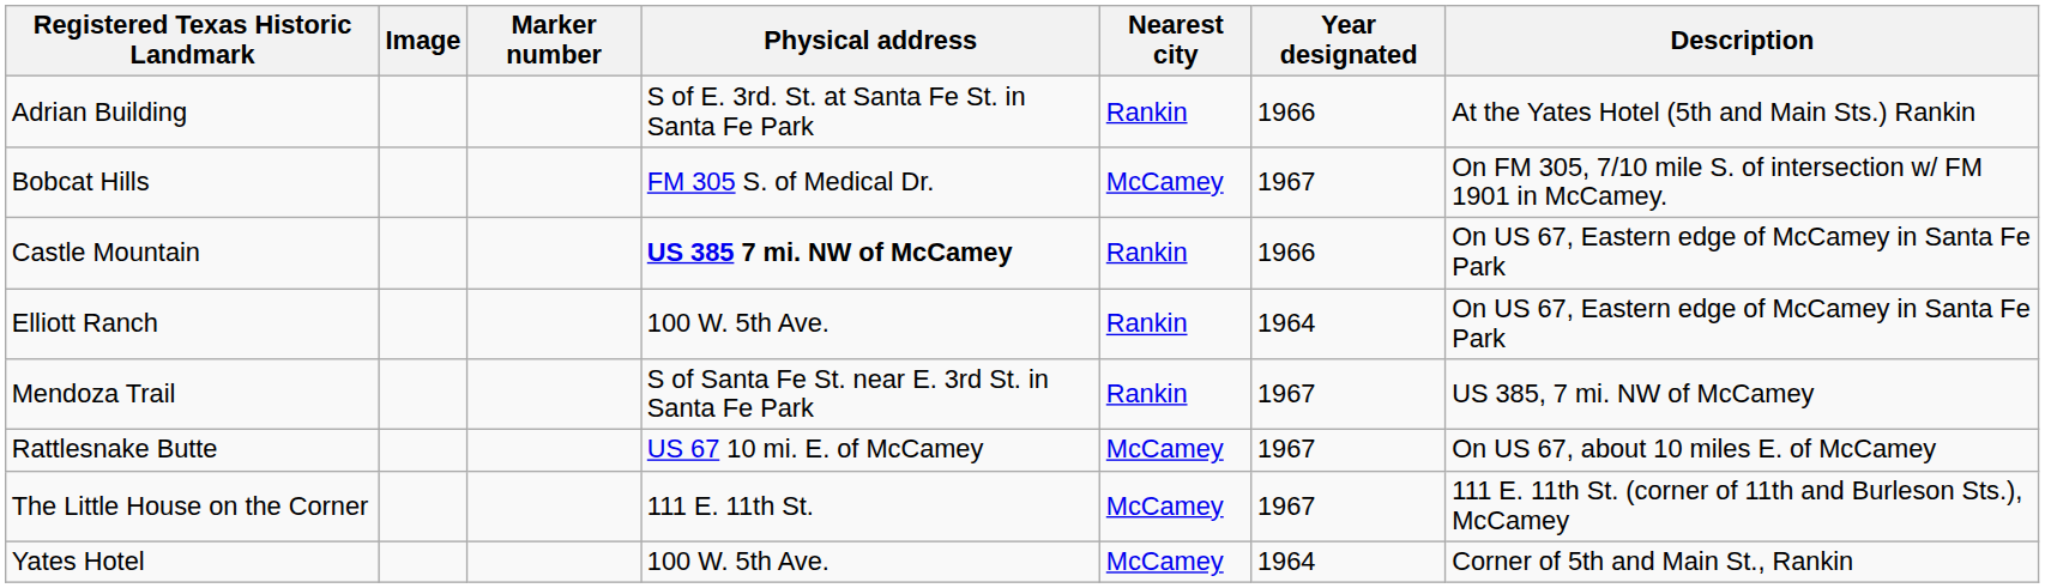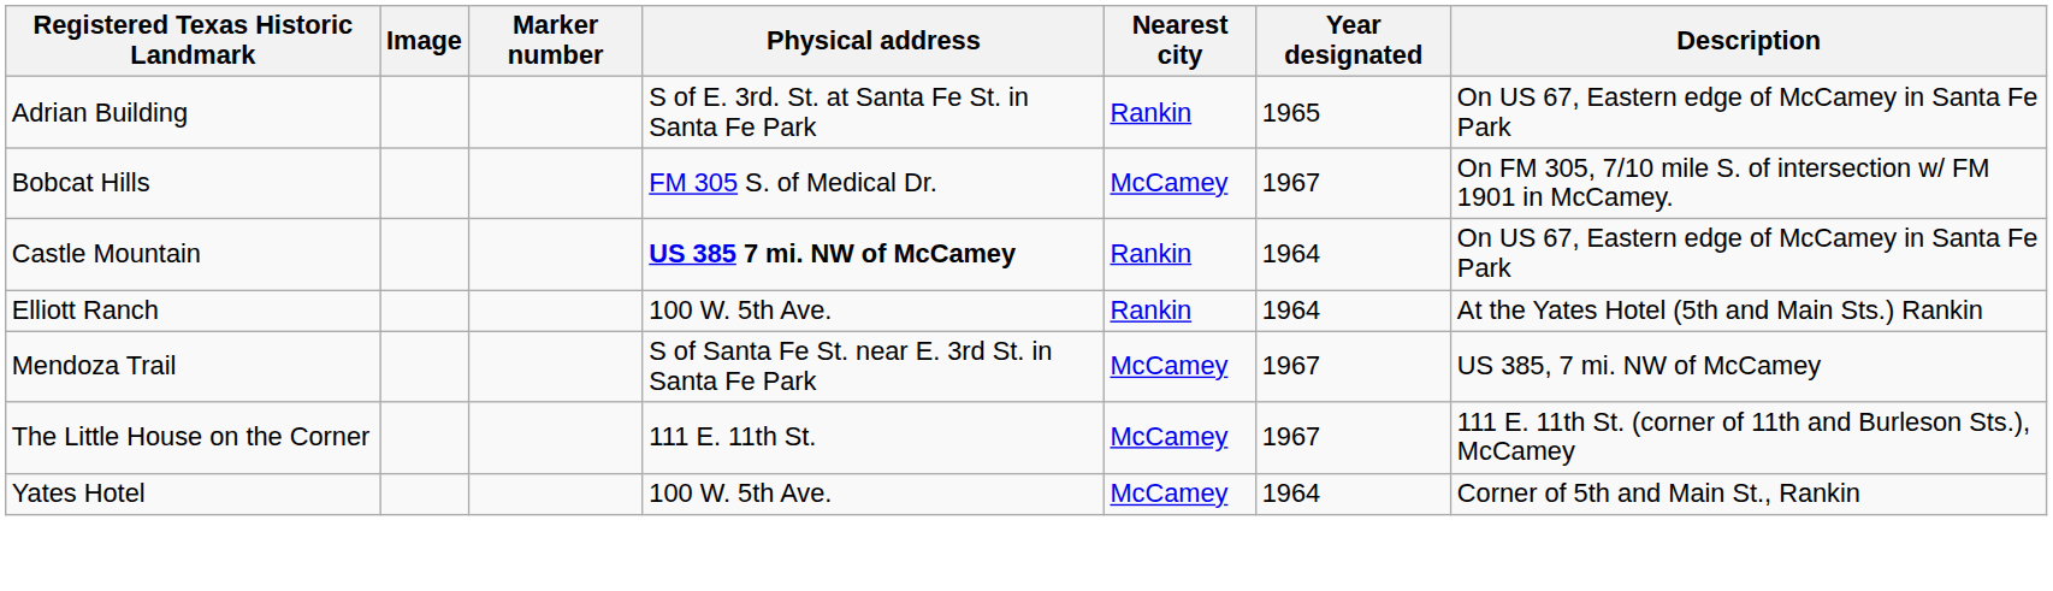Adrian Building | Year designated: 1966 -> 1965
Adrian Building | Description: At the Yates Hotel (5th and Main Sts.) Rankin -> On US 67, Eastern edge of McCamey in Santa Fe Park
Castle Mountain | Year designated: 1966 -> 1964
Elliott Ranch | Description: On US 67, Eastern edge of McCamey in Santa Fe Park -> At the Yates Hotel (5th and Main Sts.) Rankin
Mendoza Trail | Nearest city: Rankin -> McCamey
- row: Rattlesnake Butte | US 67 10 mi. E. of McCamey | McCamey | 1967 | On US 67, about 10 miles E. of McCamey
